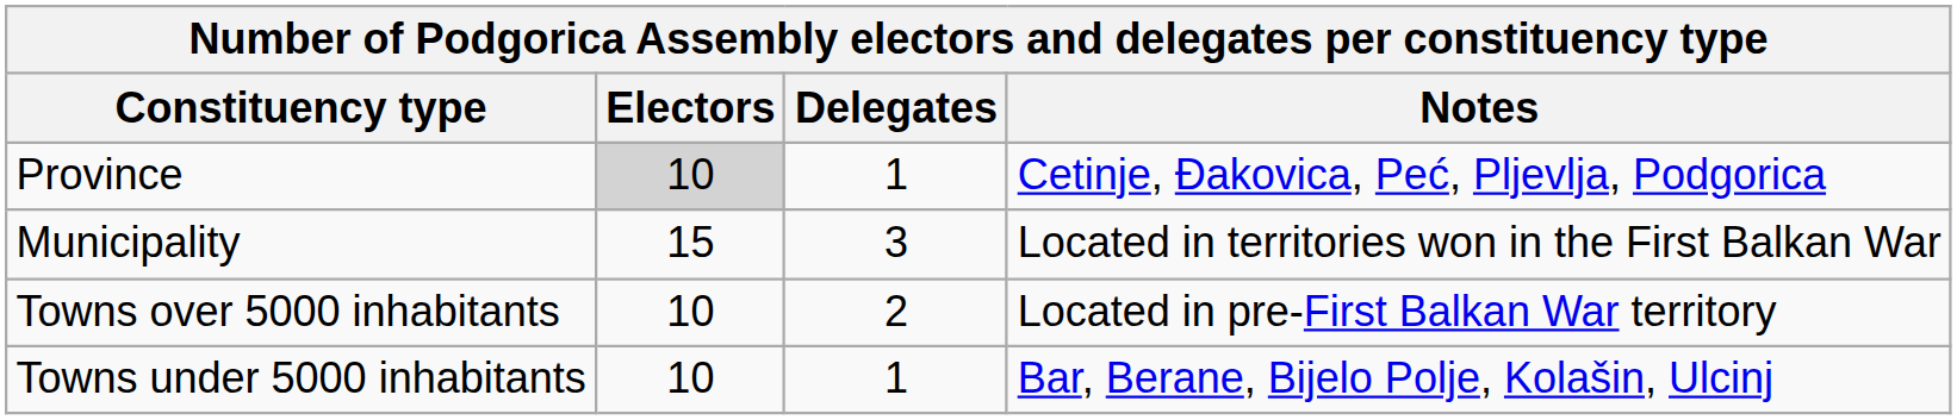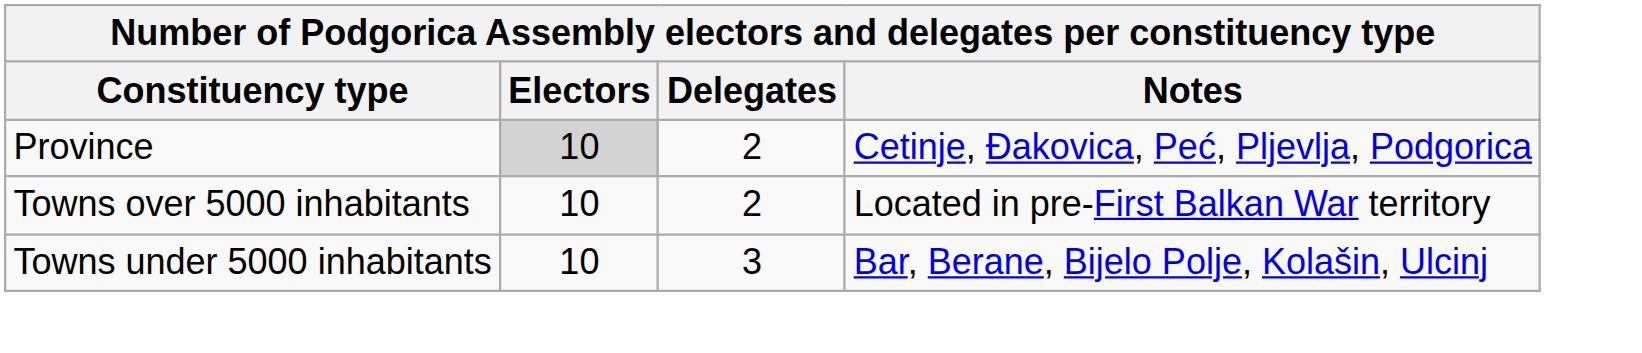Province | Delegates: 1 -> 2
- row: Municipality | 15 | 3 | Located in territories won in the First Balkan War
Towns under 5000 inhabitants | Delegates: 1 -> 3
